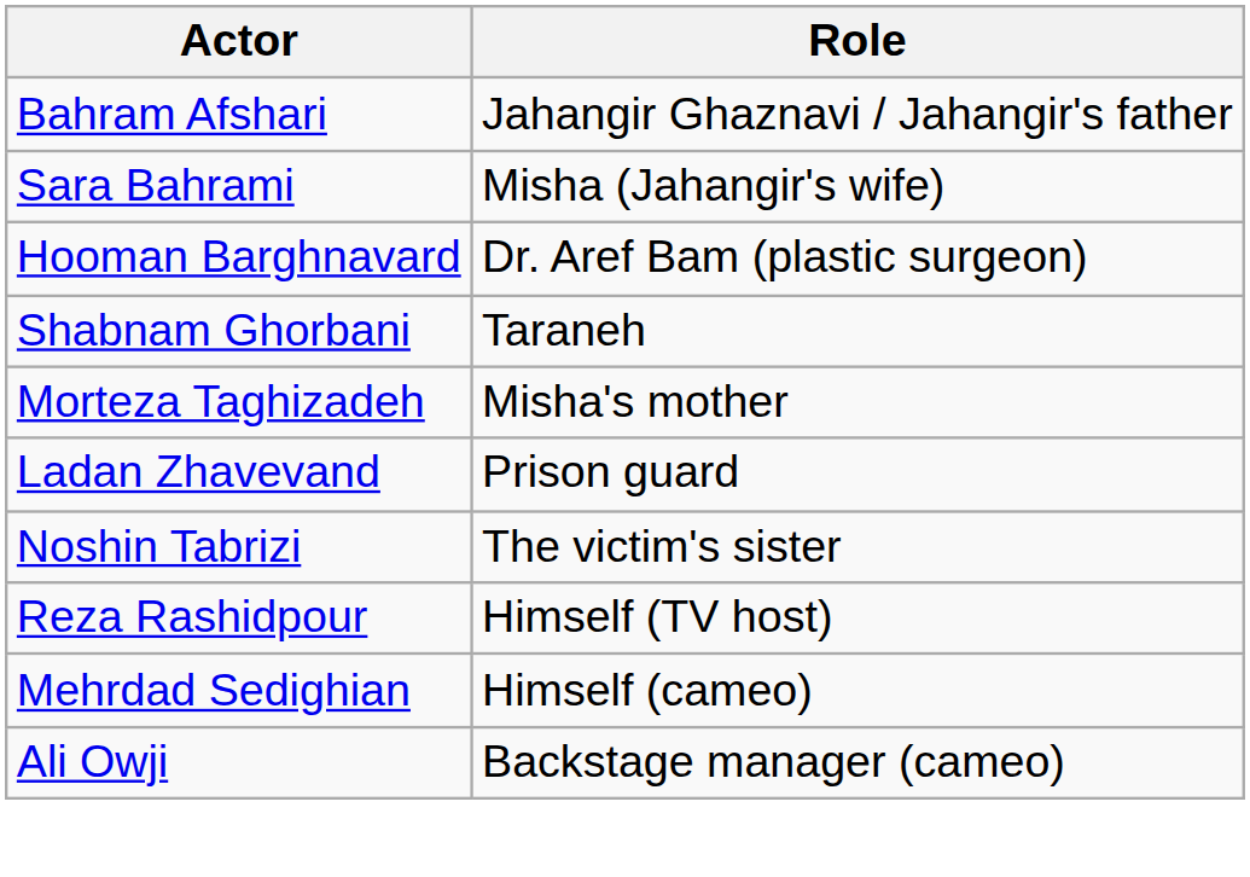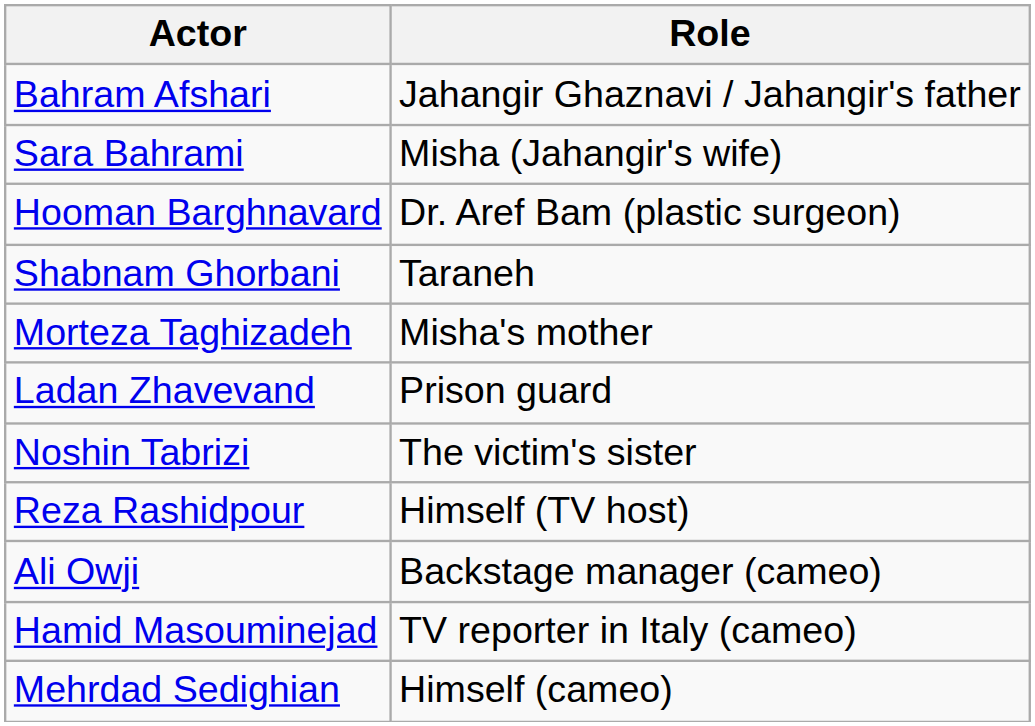rows swapped: Ali Owji <-> Mehrdad Sedighian
+ row: Hamid Masouminejad | TV reporter in Italy (cameo)
